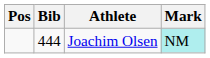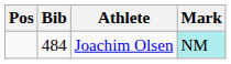Joachim Olsen | Bib: 444 -> 484
